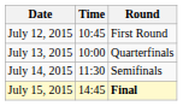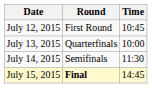columns swapped: Time <-> Round
